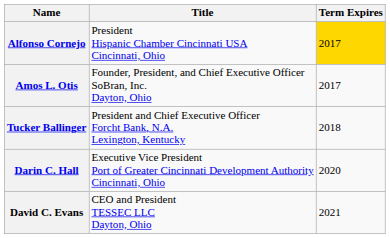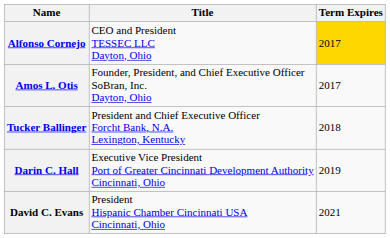Alfonso Cornejo | Title: President Hispanic Chamber Cincinnati USA Cincinnati, Ohio -> CEO and President TESSEC LLC Dayton, Ohio
Darin C. Hall | Term Expires: 2020 -> 2019
David C. Evans | Title: CEO and President TESSEC LLC Dayton, Ohio -> President Hispanic Chamber Cincinnati USA Cincinnati, Ohio
